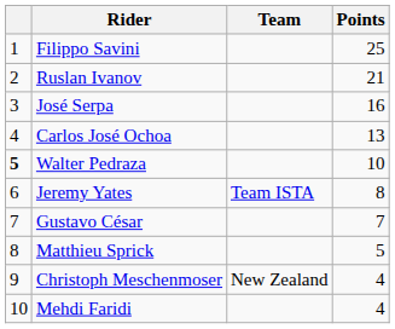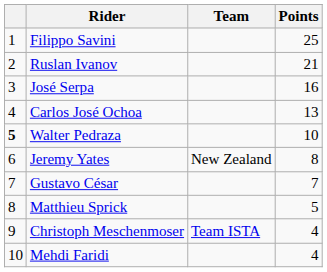Jeremy Yates | Team: Team ISTA -> New Zealand
Christoph Meschenmoser | Team: New Zealand -> Team ISTA
